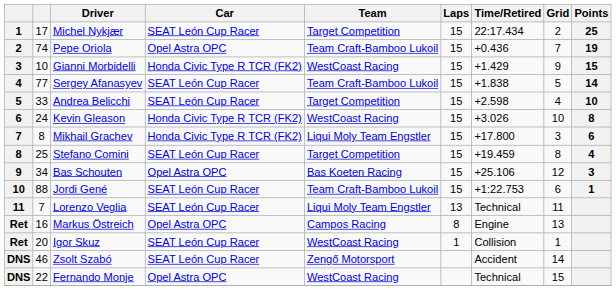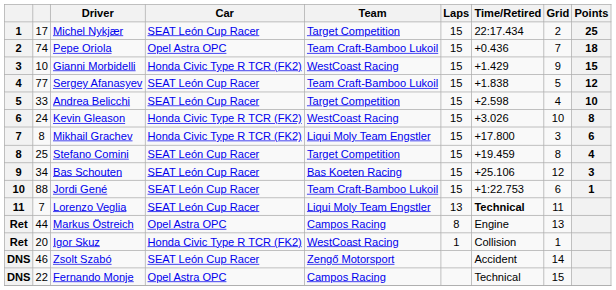Pepe Oriola | Points: 19 -> 18
Sergey Afanasyev | Points: 14 -> 12
Bas Schouten | Car: Opel Astra OPC -> SEAT León Cup Racer
Lorenzo Veglia | Time/Retired: normal -> bold
Markus Östreich | column 2: 16 -> 44
Igor Skuz | Car: SEAT León Cup Racer -> Honda Civic Type R TCR (FK2)
Fernando Monje | Team: WestCoast Racing -> Campos Racing
